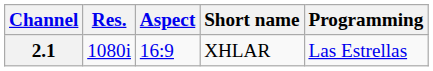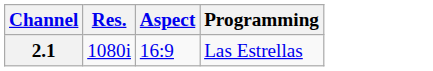- column: Short name | XHLAR
